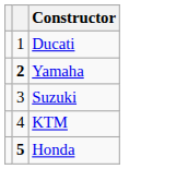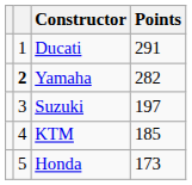+ column: Points | 291 | 282 | 197 | 185 | 173
Honda | column 2: bold -> normal
